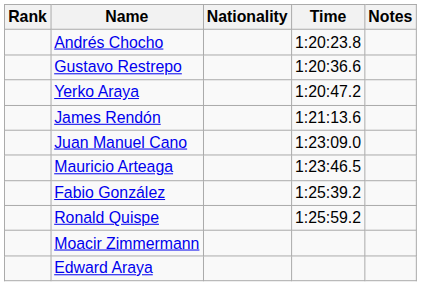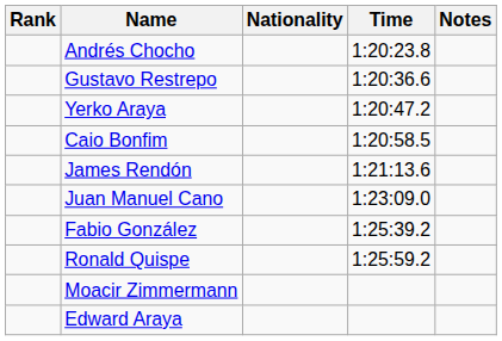+ row: Caio Bonfim | 1:20:58.5
- row: Mauricio Arteaga | 1:23:46.5
